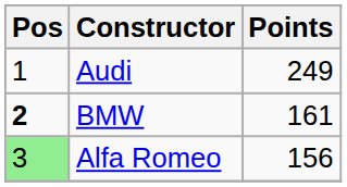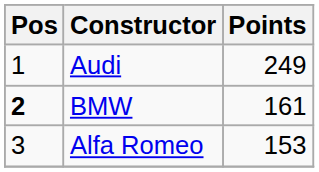Alfa Romeo | Pos: lightgreen background -> no background
Alfa Romeo | Points: 156 -> 153
